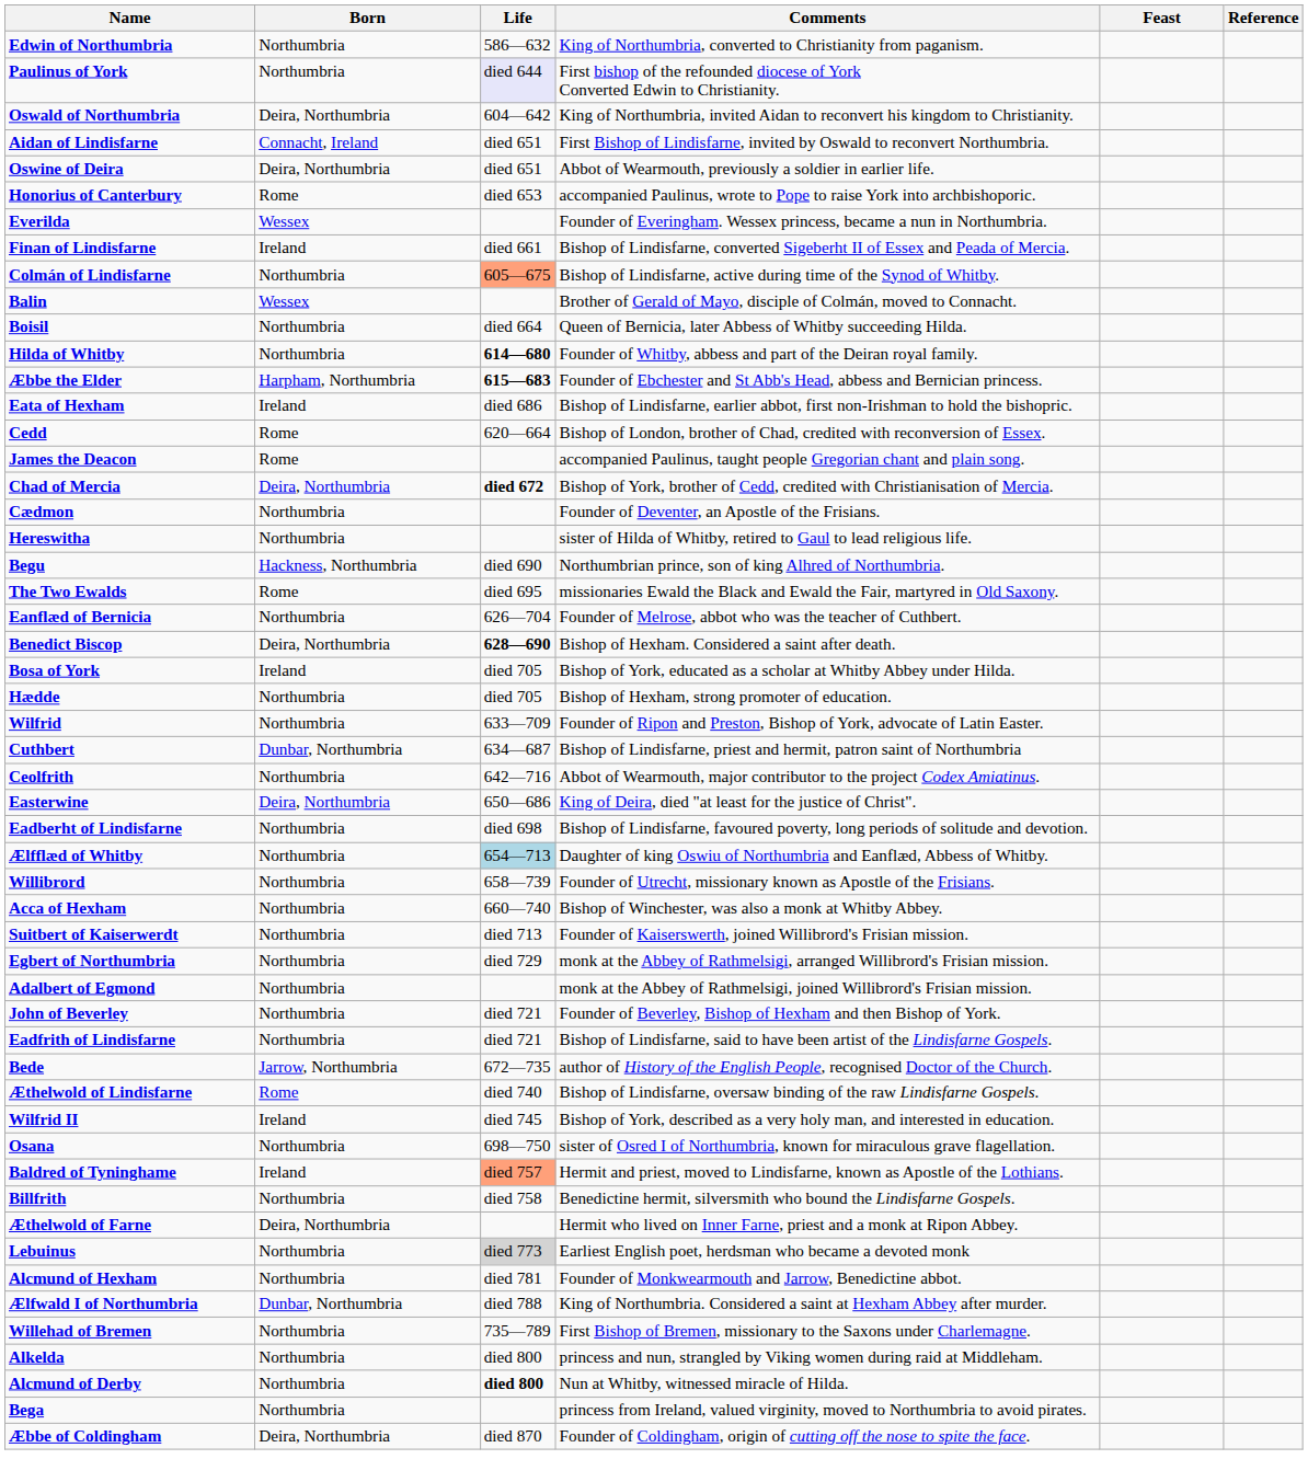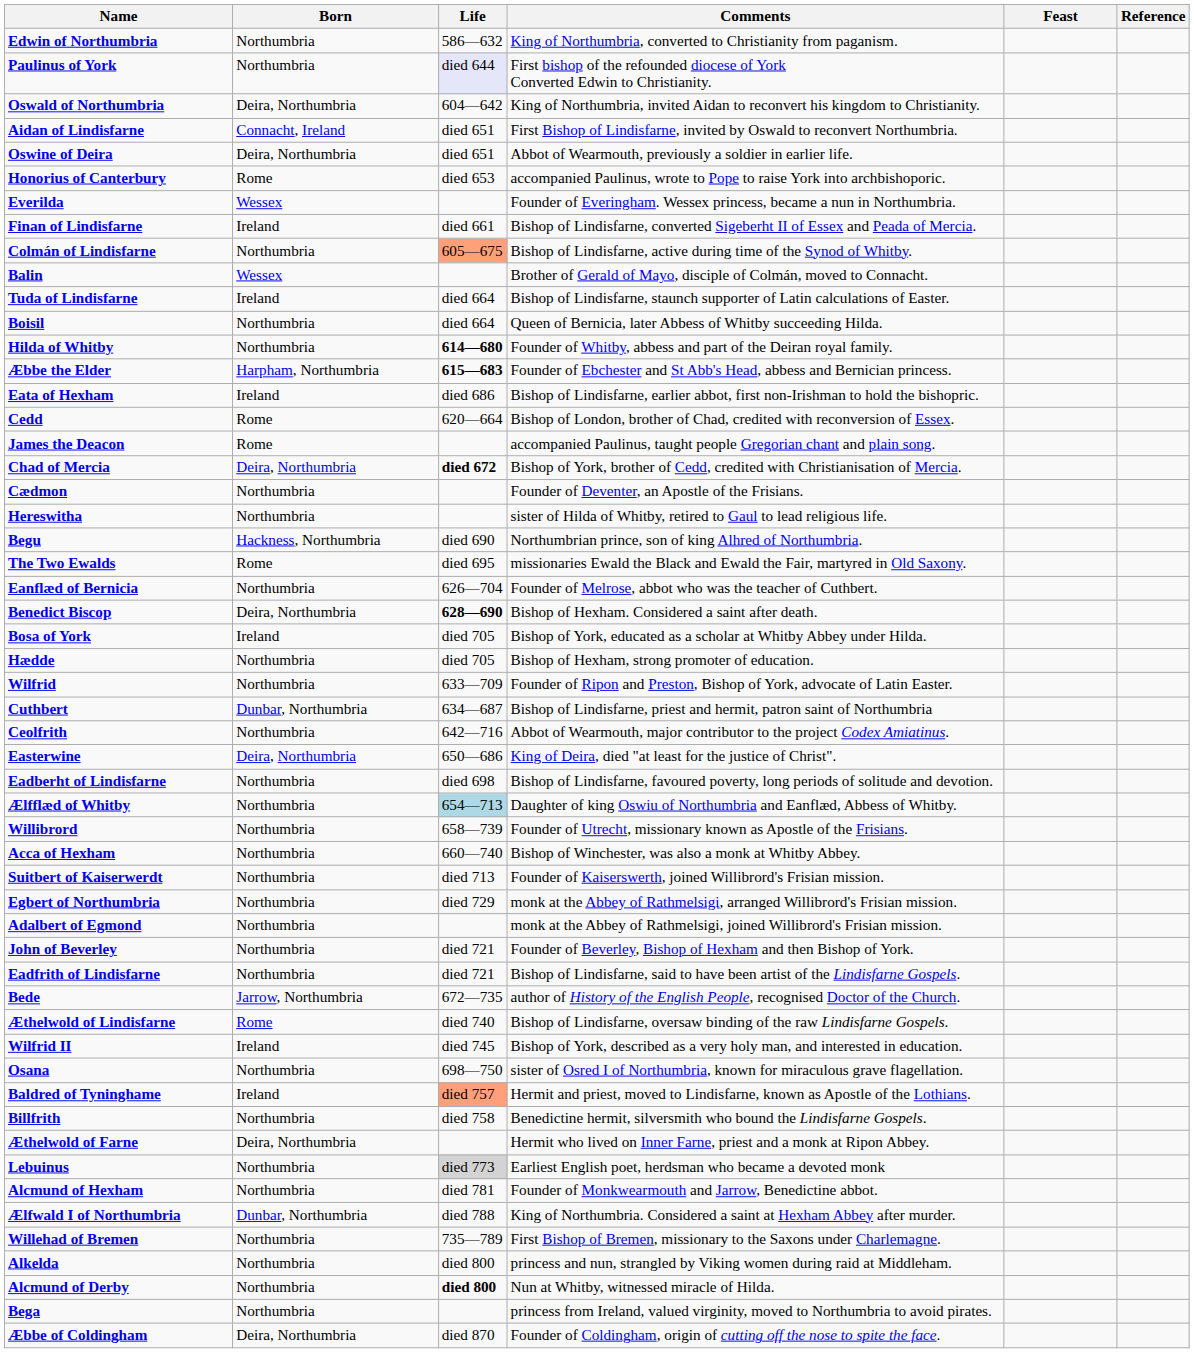+ row: Tuda of Lindisfarne | Ireland | died 664 | Bishop of Lindisfarne, staunch supporter of Latin calculations of Easter.
